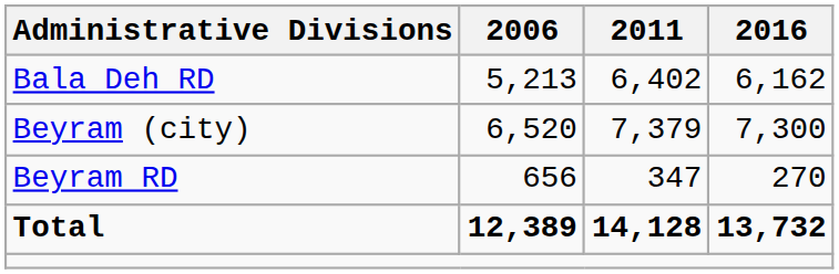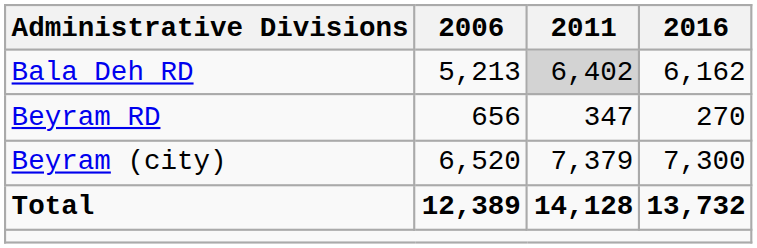Bala Deh RD | 2011: no background -> lightgrey background
rows swapped: Beyram RD <-> Beyram (city)
